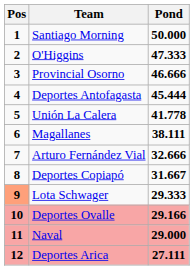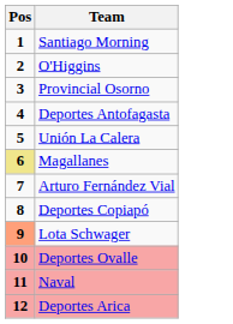- column: Pond | 50.000 | 47.333 | 46.666 | 45.444 | 41.778 | 38.111 | 32.666 | 31.667 | 29.333 | 29.166 | 29.000 | 27.111
Magallanes | Pos: no background -> khaki background
